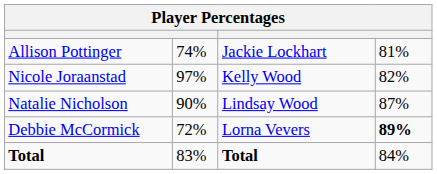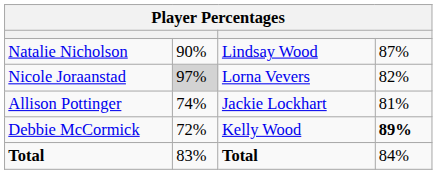rows swapped: Natalie Nicholson <-> Allison Pottinger
Nicole Joraanstad | column 2: no background -> lightgrey background
Nicole Joraanstad | column 3: Kelly Wood -> Lorna Vevers
Debbie McCormick | column 3: Lorna Vevers -> Kelly Wood
